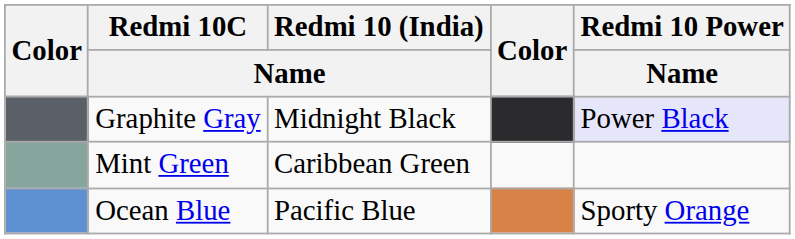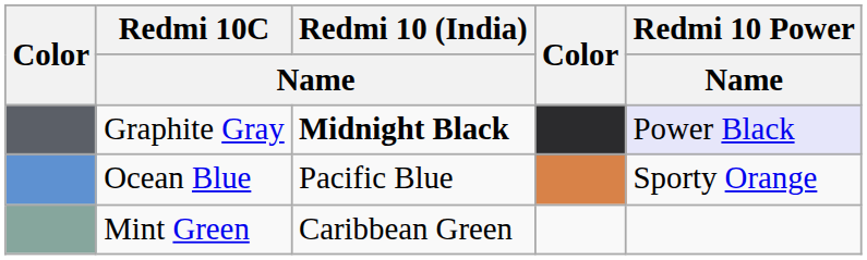Graphite Gray | Redmi 10 (India) / Name: normal -> bold
rows swapped: Ocean Blue <-> Mint Green
